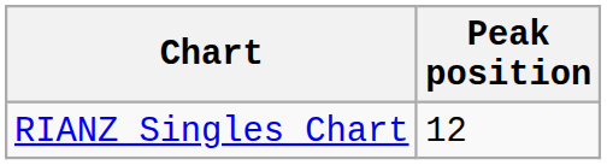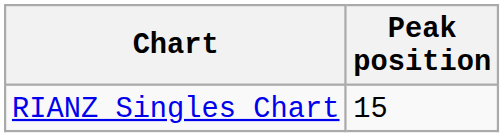RIANZ Singles Chart | Peak position: 12 -> 15
